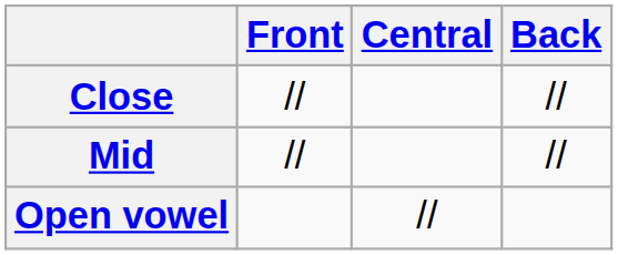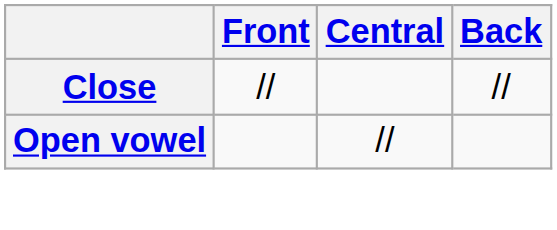- row: Mid | // | //
